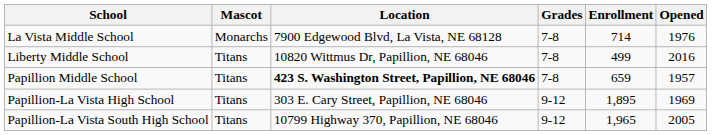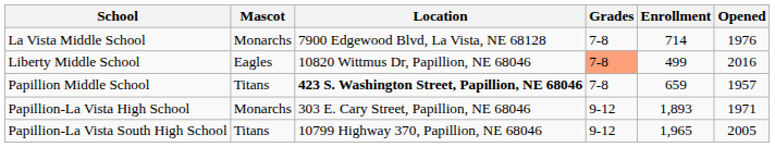Liberty Middle School | Mascot: Titans -> Eagles
Liberty Middle School | Grades: no background -> lightsalmon background
Papillion-La Vista High School | Mascot: Titans -> Monarchs
Papillion-La Vista High School | Enrollment: 1,895 -> 1,893
Papillion-La Vista High School | Opened: 1969 -> 1971
